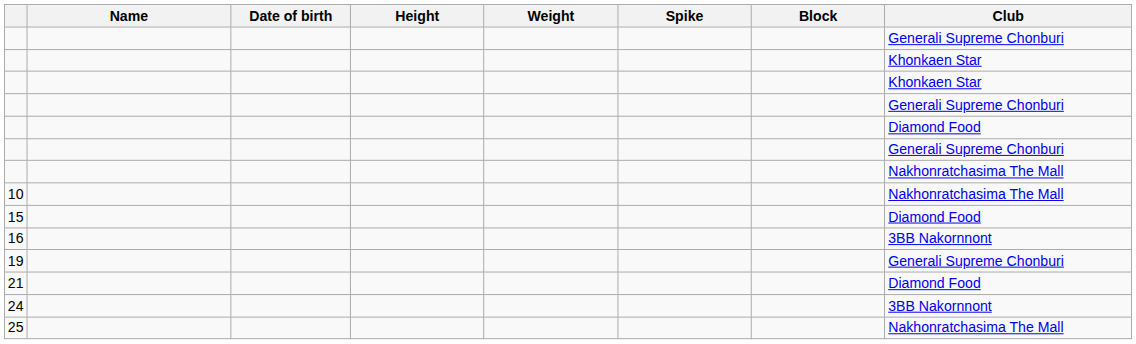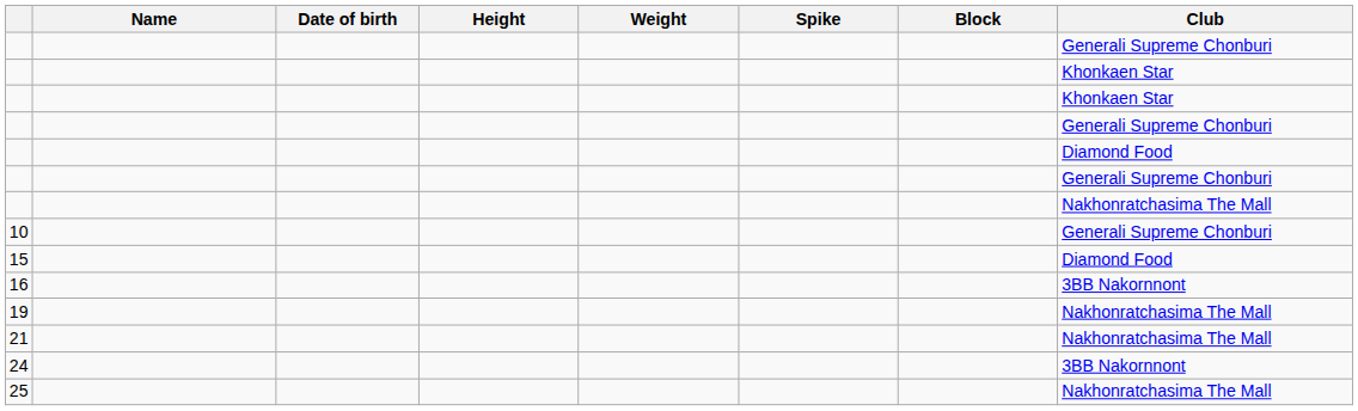10 | Club: Nakhonratchasima The Mall -> Generali Supreme Chonburi
19 | Club: Generali Supreme Chonburi -> Nakhonratchasima The Mall
21 | Club: Diamond Food -> Nakhonratchasima The Mall
